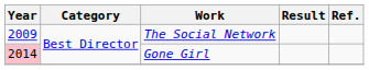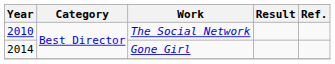The Social Network | Year: 2009 -> 2010
Gone Girl | Year: pink background -> no background
